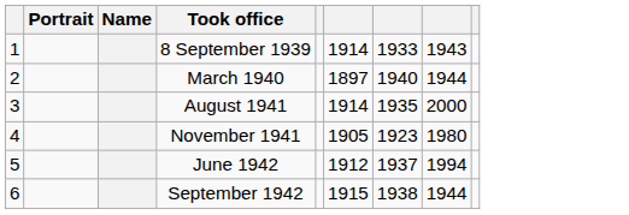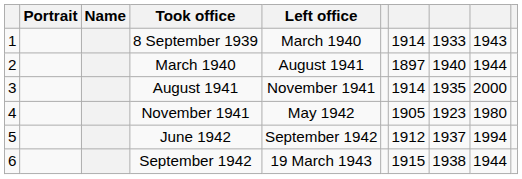+ column: Left office | March 1940 | August 1941 | November 1941 | May 1942 | September 1942 | 19 March 1943
